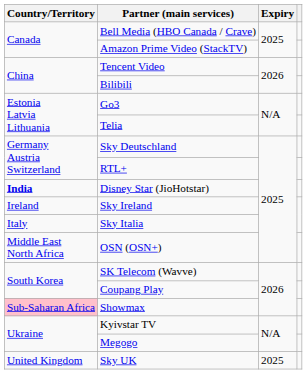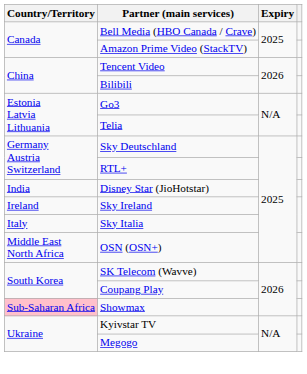Disney Star (JioHotstar) | Country/Territory: bold -> normal
- row: United Kingdom | Sky UK | 2025
